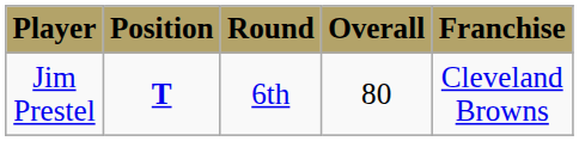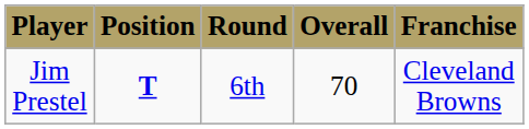Jim Prestel | Overall: 80 -> 70
